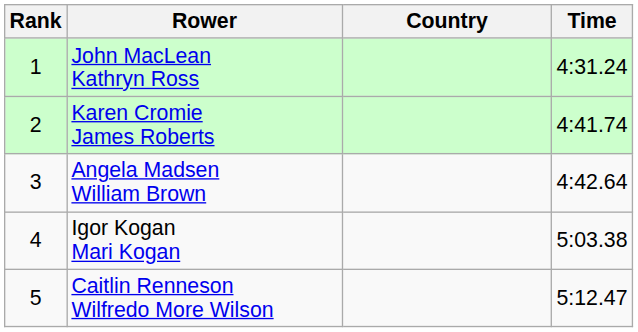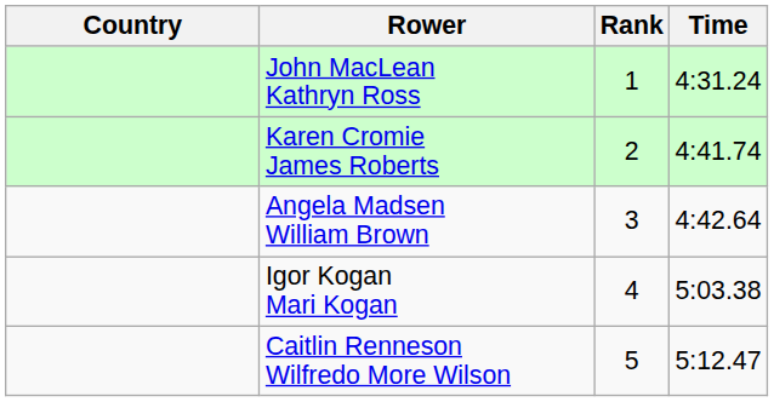columns swapped: Rank <-> Country
